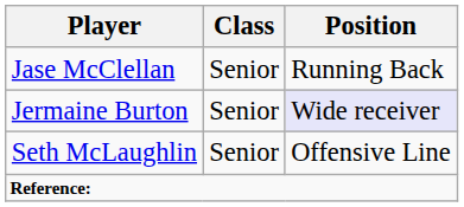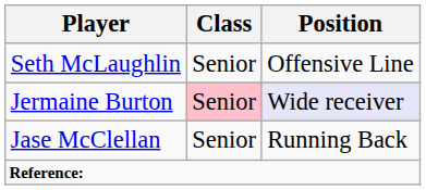rows swapped: Jase McClellan <-> Seth McLaughlin
Jermaine Burton | Class: no background -> pink background
